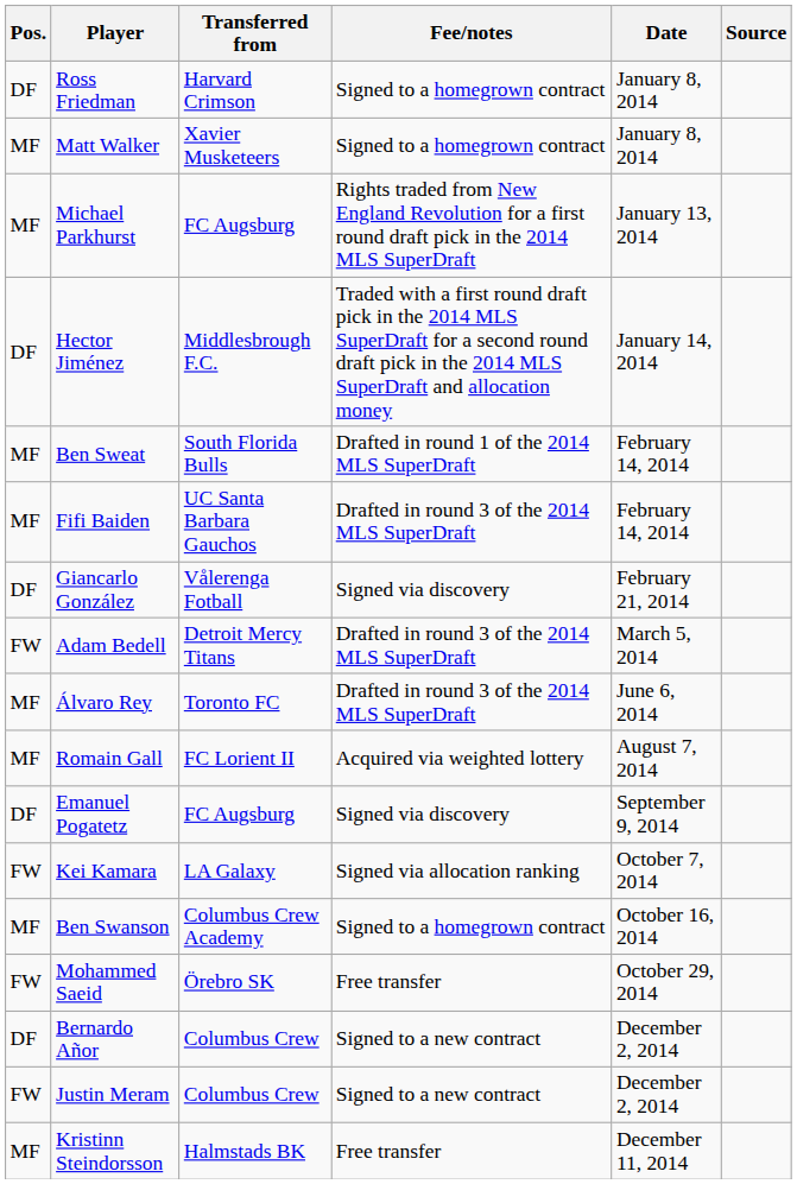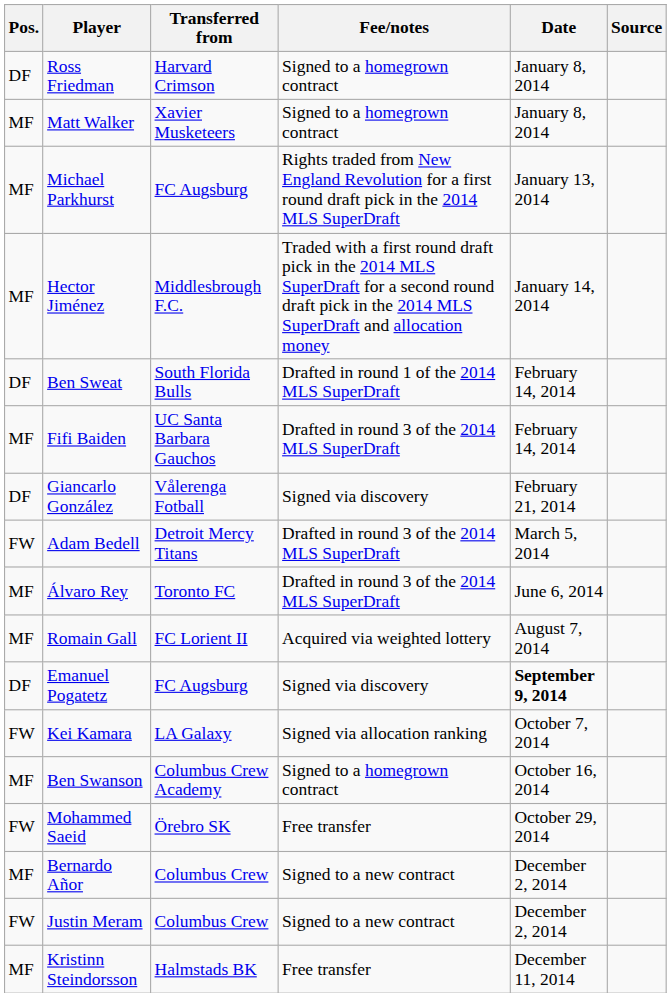Hector Jiménez | Pos.: DF -> MF
Ben Sweat | Pos.: MF -> DF
Emanuel Pogatetz | Date: normal -> bold
Bernardo Añor | Pos.: DF -> MF
